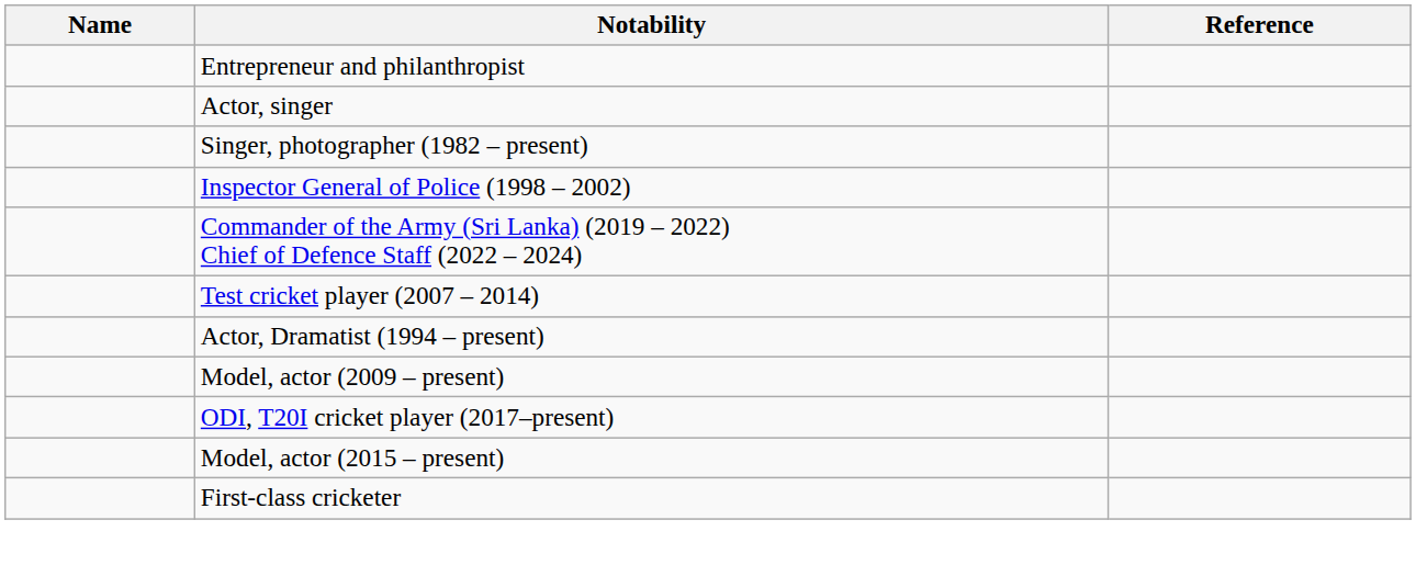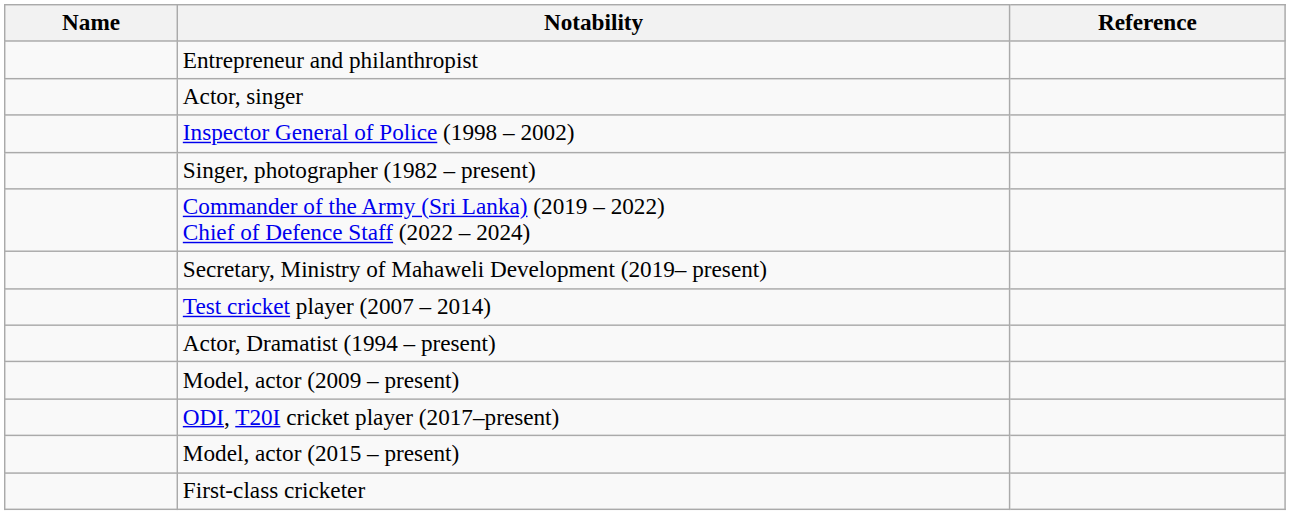rows swapped: Inspector General of Police (1998 – 2002) <-> Singer, photographer (1982 – present)
+ row: Secretary, Ministry of Mahaweli Development (2019– present)
